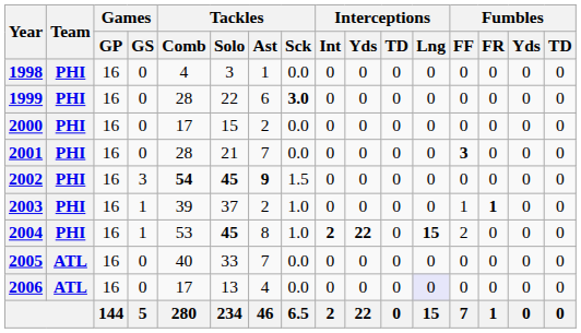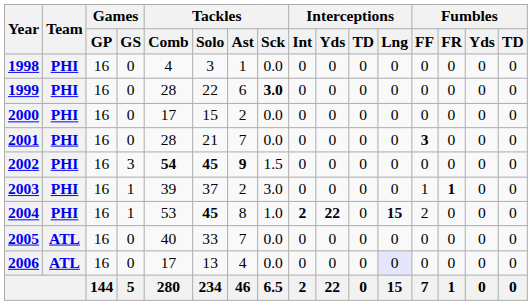2003 | Tackles / Sck: 1.0 -> 3.0
